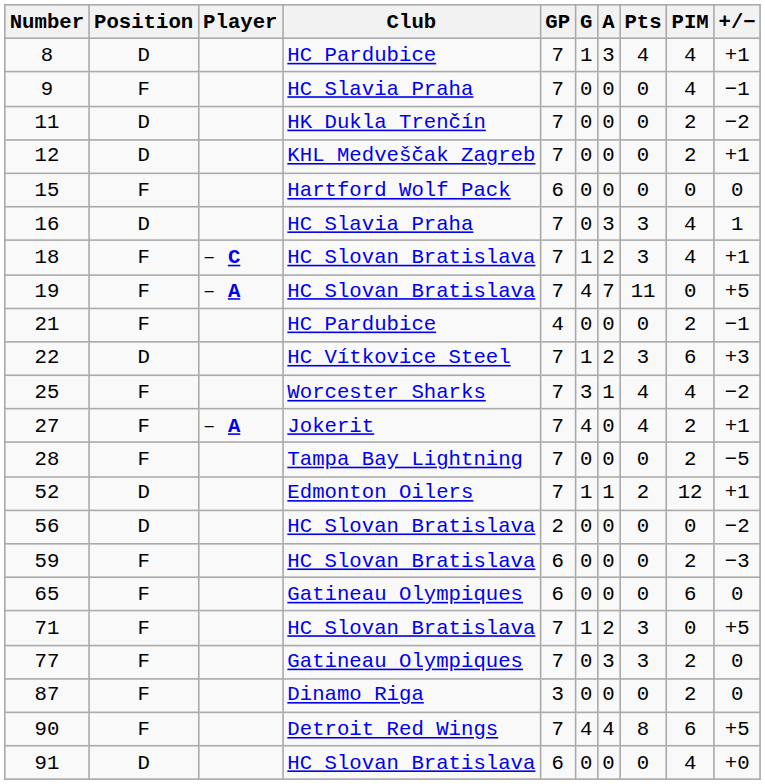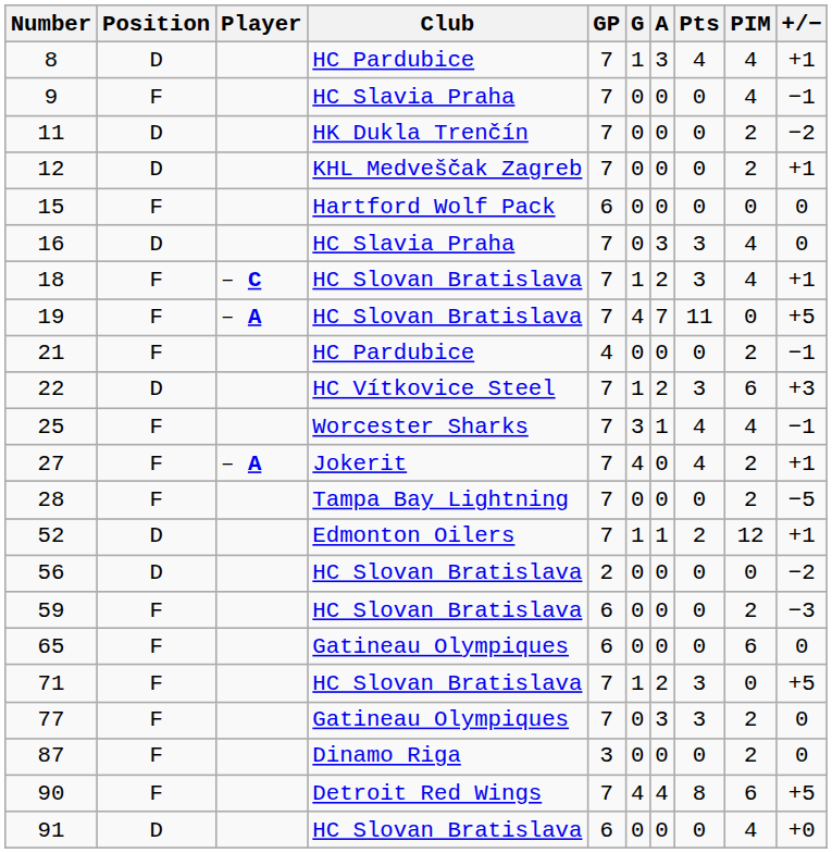16 | +/−: 1 -> 0
25 | +/−: −2 -> −1
